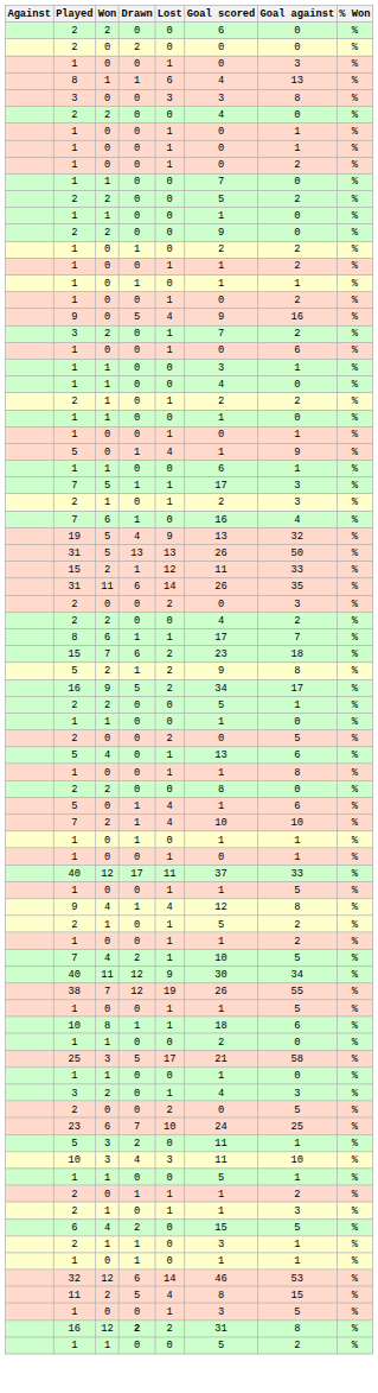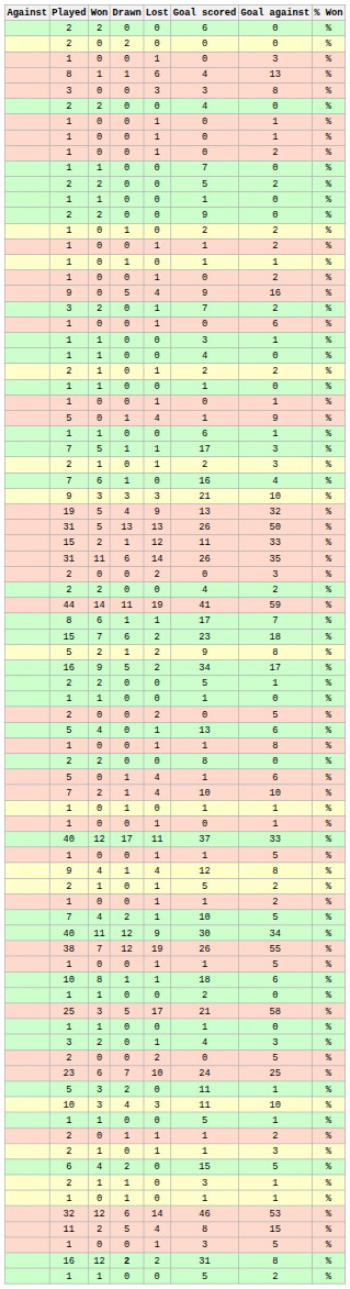+ row: 9 | 3 | 3 | 3 | 21 | 10 | %
+ row: 44 | 14 | 11 | 19 | 41 | 59 | %
